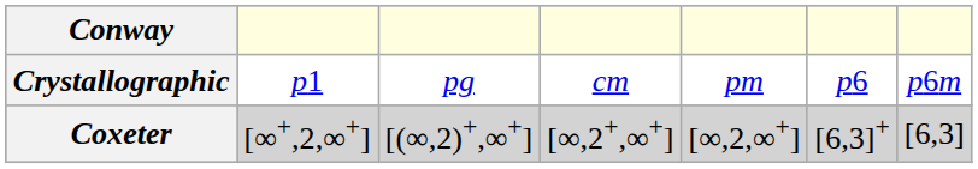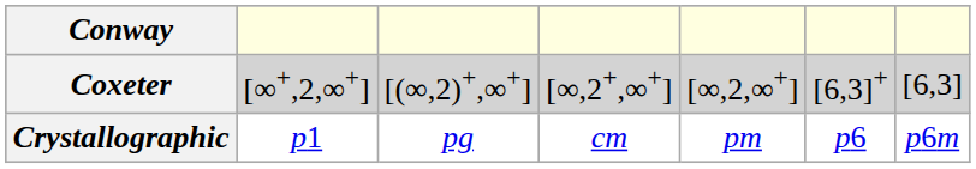rows swapped: Coxeter <-> Crystallographic
